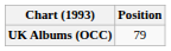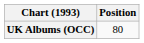UK Albums (OCC) | Position: 79 -> 80
